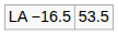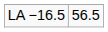LA −16.5 | column 2: 53.5 -> 56.5
